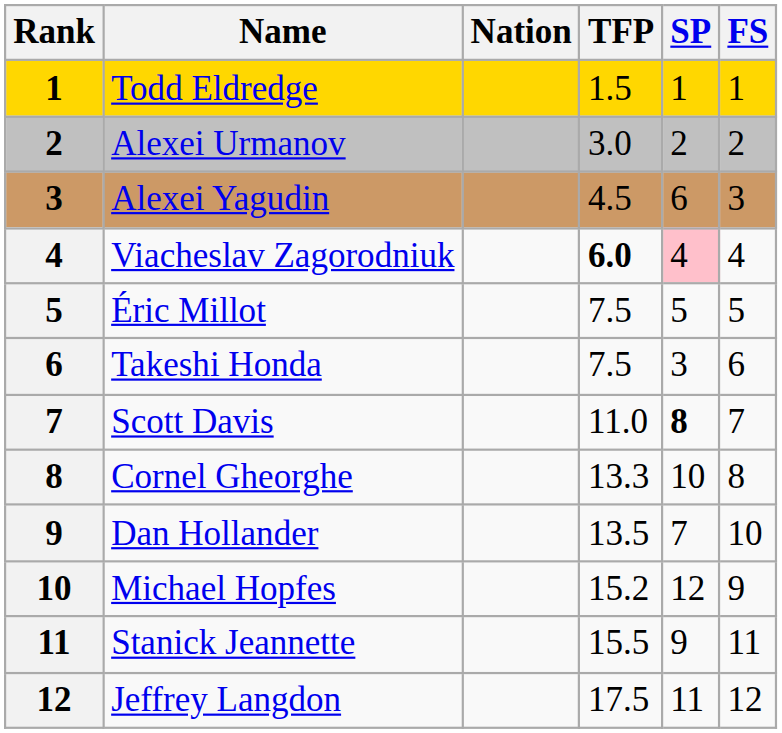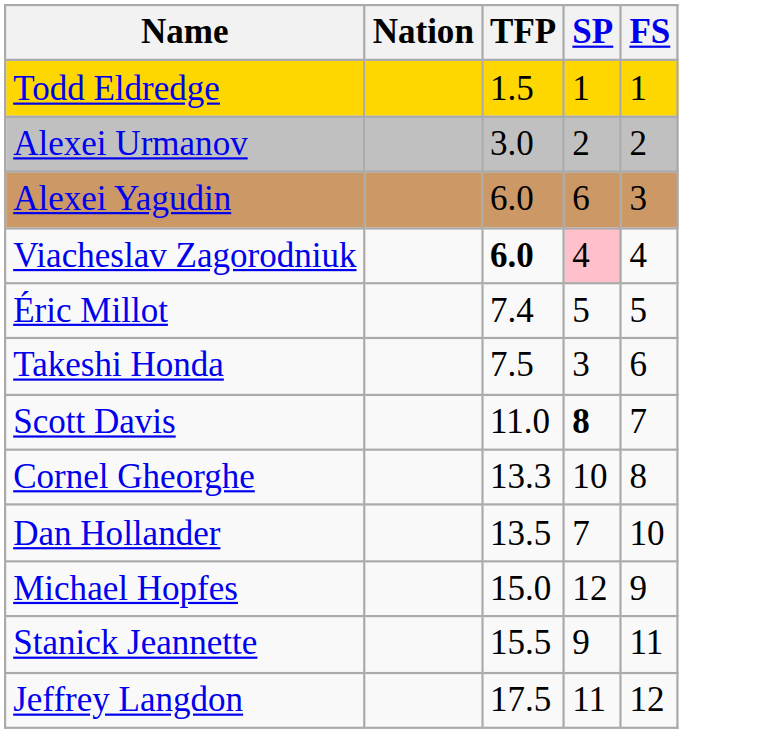- column: Rank | 1 | 2 | 3 | 4 | 5 | 6 | 7 | 8 | 9 | 10 | 11 | 12
Alexei Yagudin | TFP: 4.5 -> 6.0
Éric Millot | TFP: 7.5 -> 7.4
Michael Hopfes | TFP: 15.2 -> 15.0
